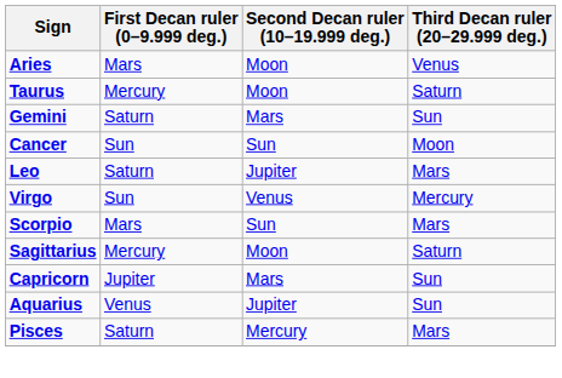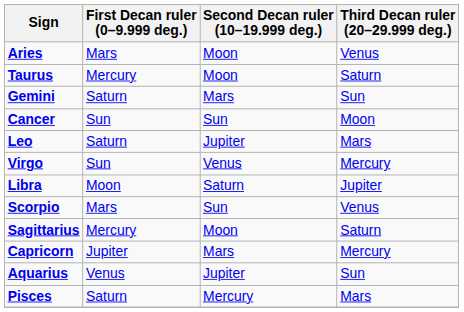+ row: Libra | Moon | Saturn | Jupiter
Scorpio | Third Decan ruler (20–29.999 deg.): Mars -> Venus
Capricorn | Third Decan ruler (20–29.999 deg.): Sun -> Mercury
